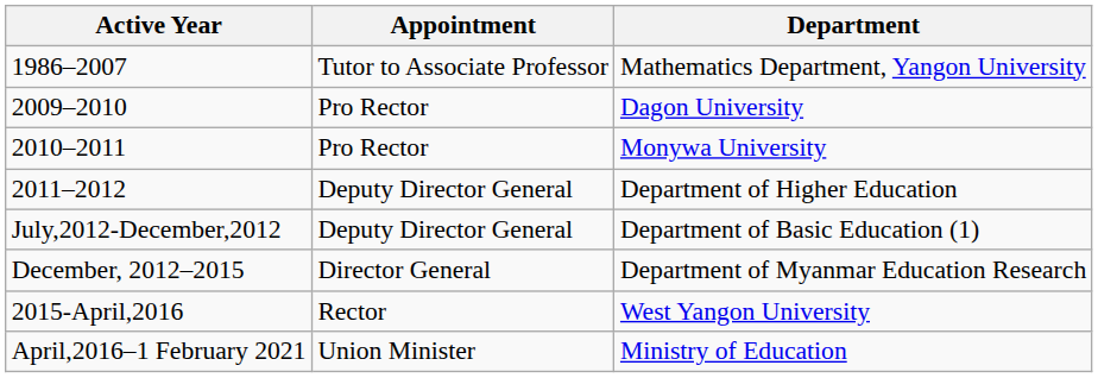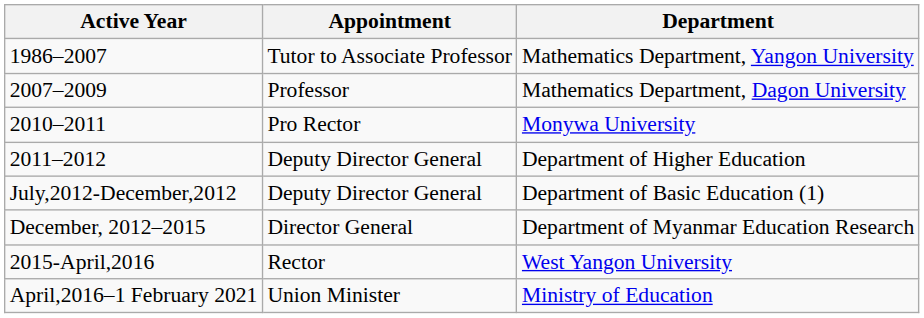+ row: 2007–2009 | Professor | Mathematics Department, Dagon University
- row: 2009–2010 | Pro Rector | Dagon University
